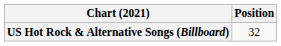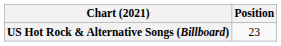US Hot Rock & Alternative Songs (Billboard) | Position: 32 -> 23
